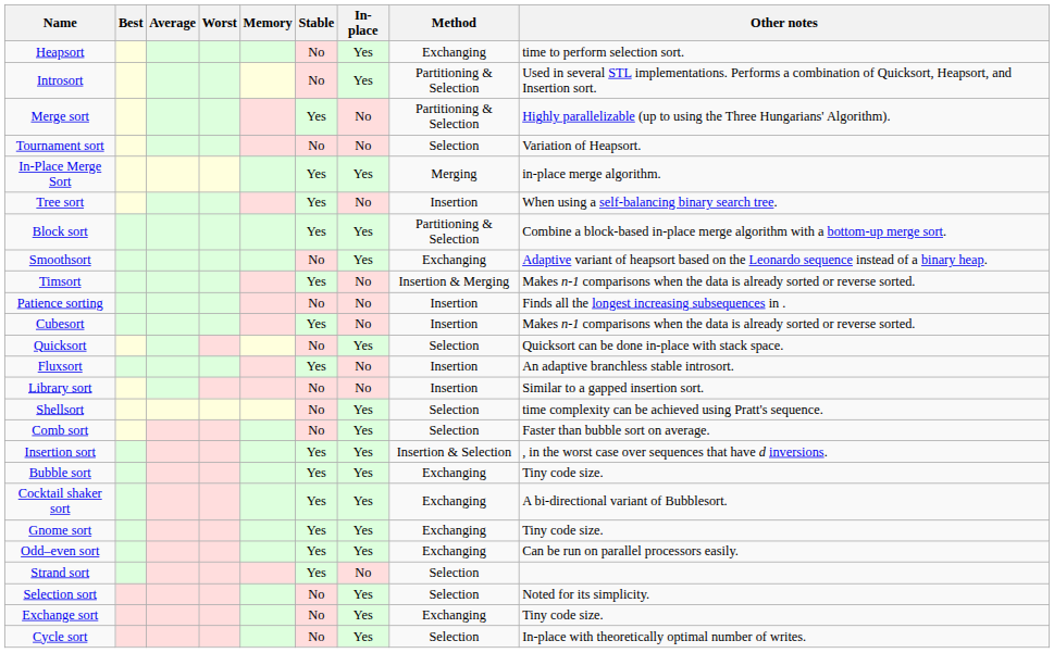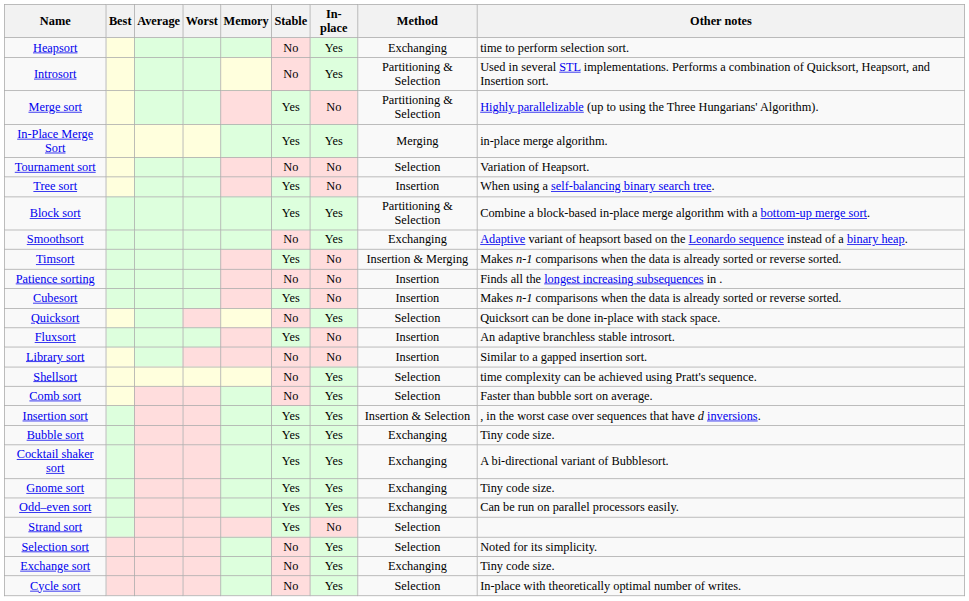rows swapped: In-Place Merge Sort <-> Tournament sort
